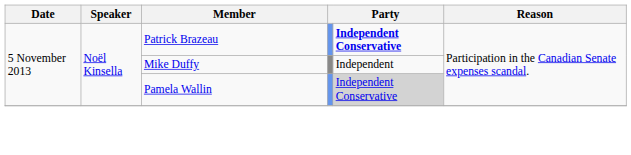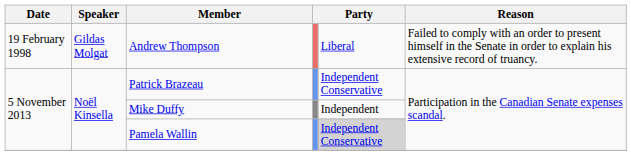+ row: 19 February 1998 | Gildas Molgat | Andrew Thompson | Liberal | Failed to comply with an order to present himself in the Senate in order to explain his extensive record of truancy.
Patrick Brazeau | column 5: bold -> normal
